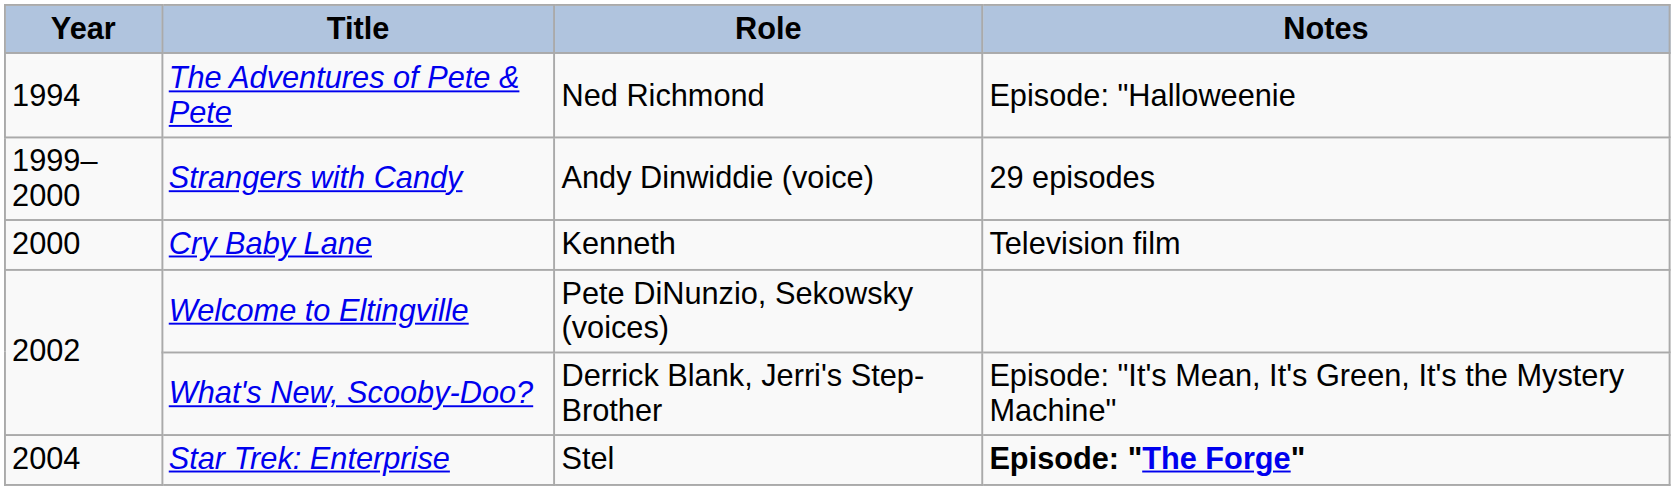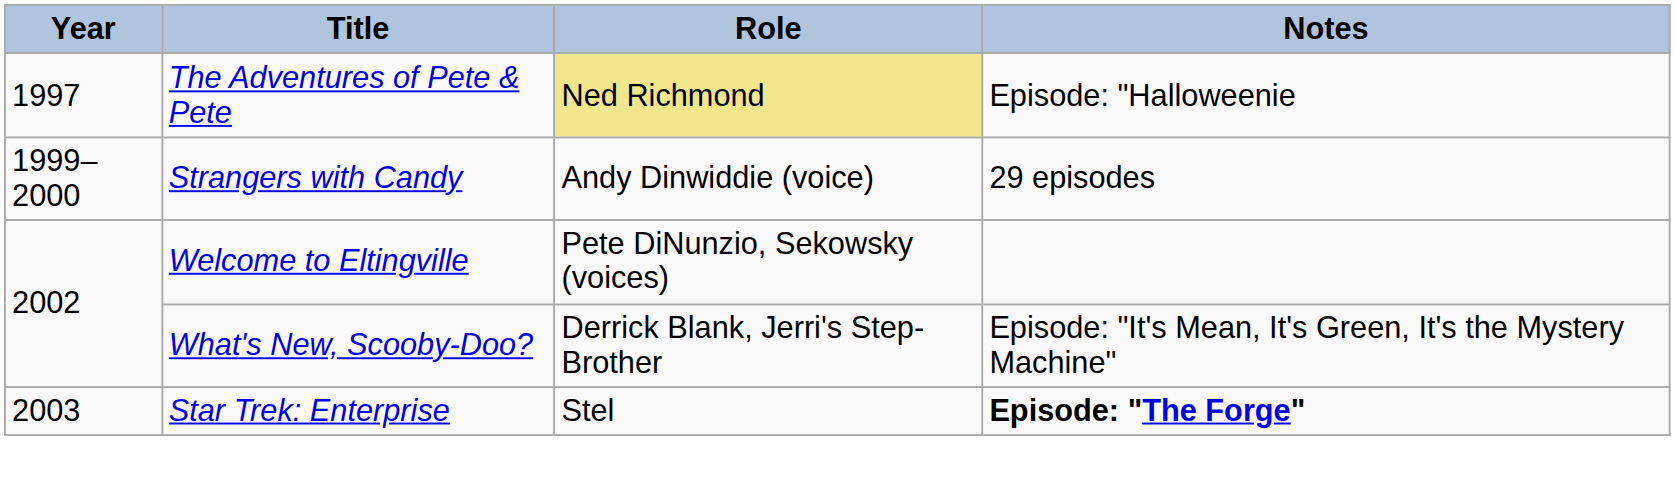The Adventures of Pete & Pete | Year: 1994 -> 1997
The Adventures of Pete & Pete | Role: no background -> khaki background
- row: 2000 | Cry Baby Lane | Kenneth | Television film
Star Trek: Enterprise | Year: 2004 -> 2003
